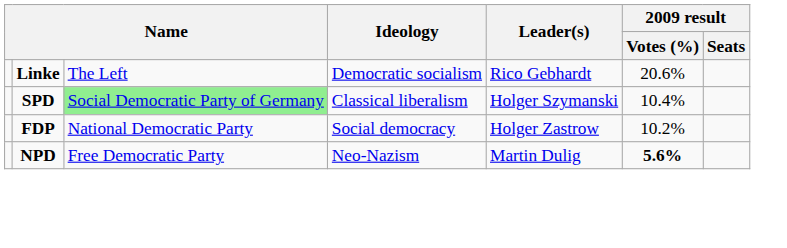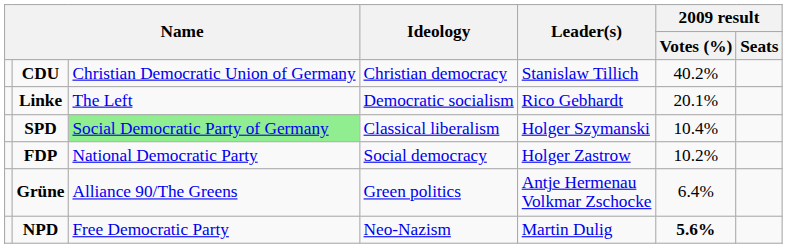+ row: CDU | Christian Democratic Union of Germany | Christian democracy | Stanislaw Tillich | 40.2%
Linke | 2009 result / Votes (%): 20.6% -> 20.1%
+ row: Grüne | Alliance 90/The Greens | Green politics | Antje Hermenau Volkmar Zschocke | 6.4%
